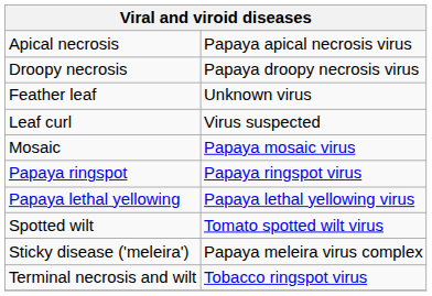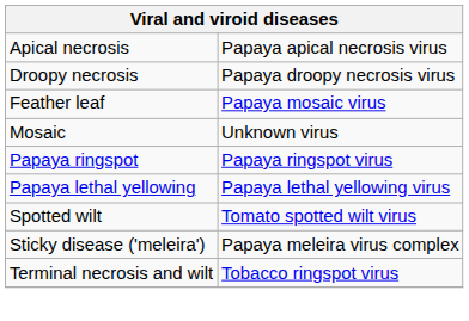Feather leaf | column 2: Unknown virus -> Papaya mosaic virus
- row: Leaf curl | Virus suspected
Mosaic | column 2: Papaya mosaic virus -> Unknown virus
